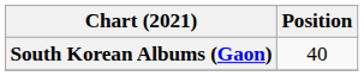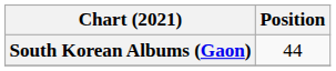South Korean Albums (Gaon) | Position: 40 -> 44
